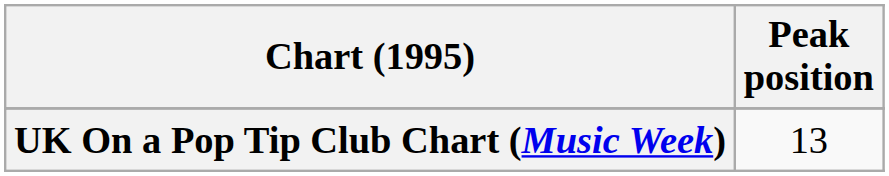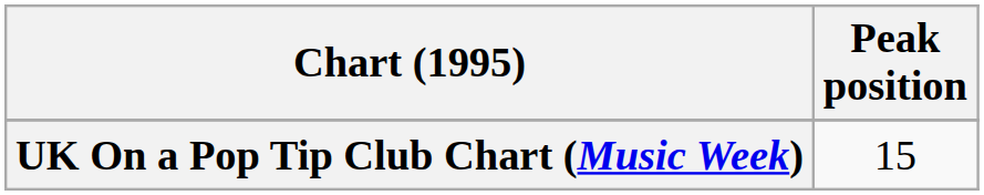UK On a Pop Tip Club Chart (Music Week) | Peak position: 13 -> 15
